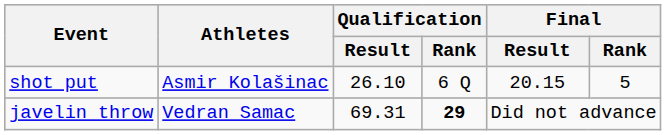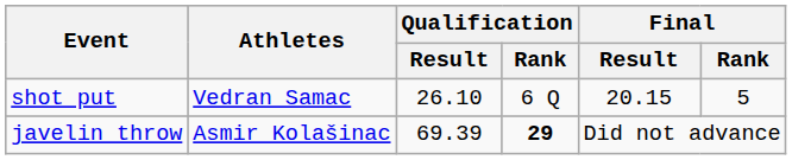shot put | Athletes: Asmir Kolašinac -> Vedran Samac
javelin throw | Athletes: Vedran Samac -> Asmir Kolašinac
javelin throw | Qualification / Result: 69.31 -> 69.39
